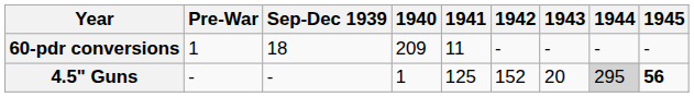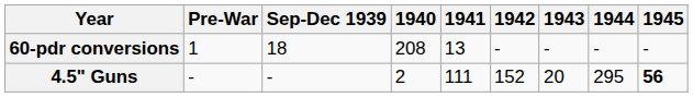60-pdr conversions | 1940: 209 -> 208
60-pdr conversions | 1941: 11 -> 13
4.5" Guns | 1940: 1 -> 2
4.5" Guns | 1941: 125 -> 111
4.5" Guns | 1944: lightgrey background -> no background
